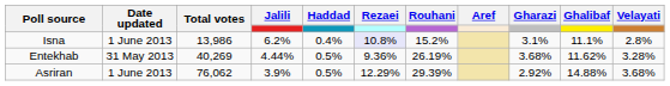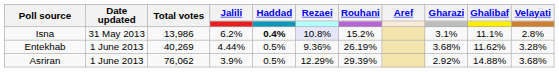Isna | Date updated: 1 June 2013 -> 31 May 2013
Isna | Haddad: normal -> bold
Entekhab | Date updated: 31 May 2013 -> 1 June 2013
